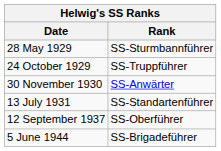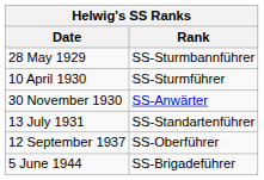- row: 24 October 1929 | SS-Truppführer
+ row: 10 April 1930 | SS-Sturmführer
